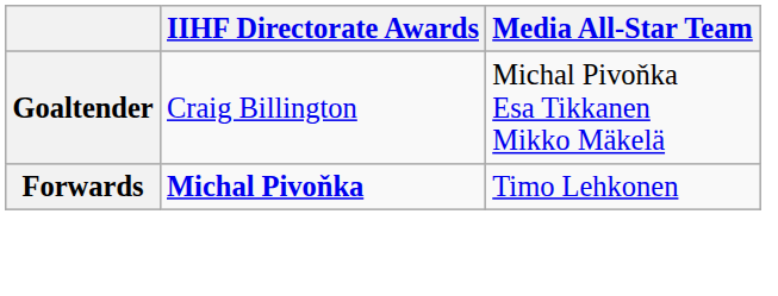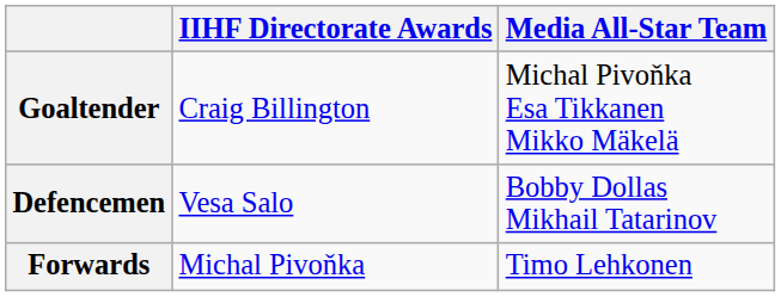+ row: Defencemen | Vesa Salo | Bobby Dollas Mikhail Tatarinov
Forwards | IIHF Directorate Awards: bold -> normal
